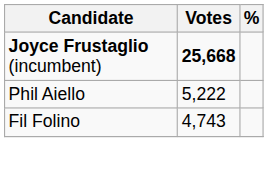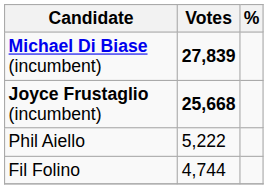+ row: Michael Di Biase (incumbent) | 27,839
Fil Folino | Votes: 4,743 -> 4,744
